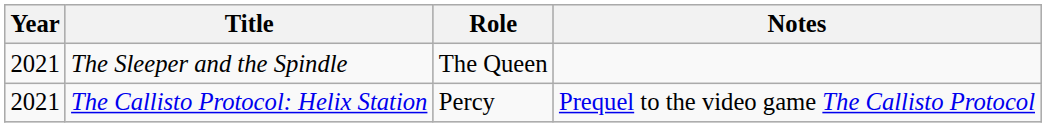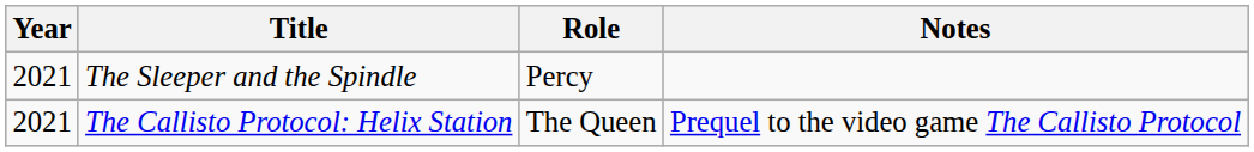The Sleeper and the Spindle | Role: The Queen -> Percy
The Callisto Protocol: Helix Station | Role: Percy -> The Queen
